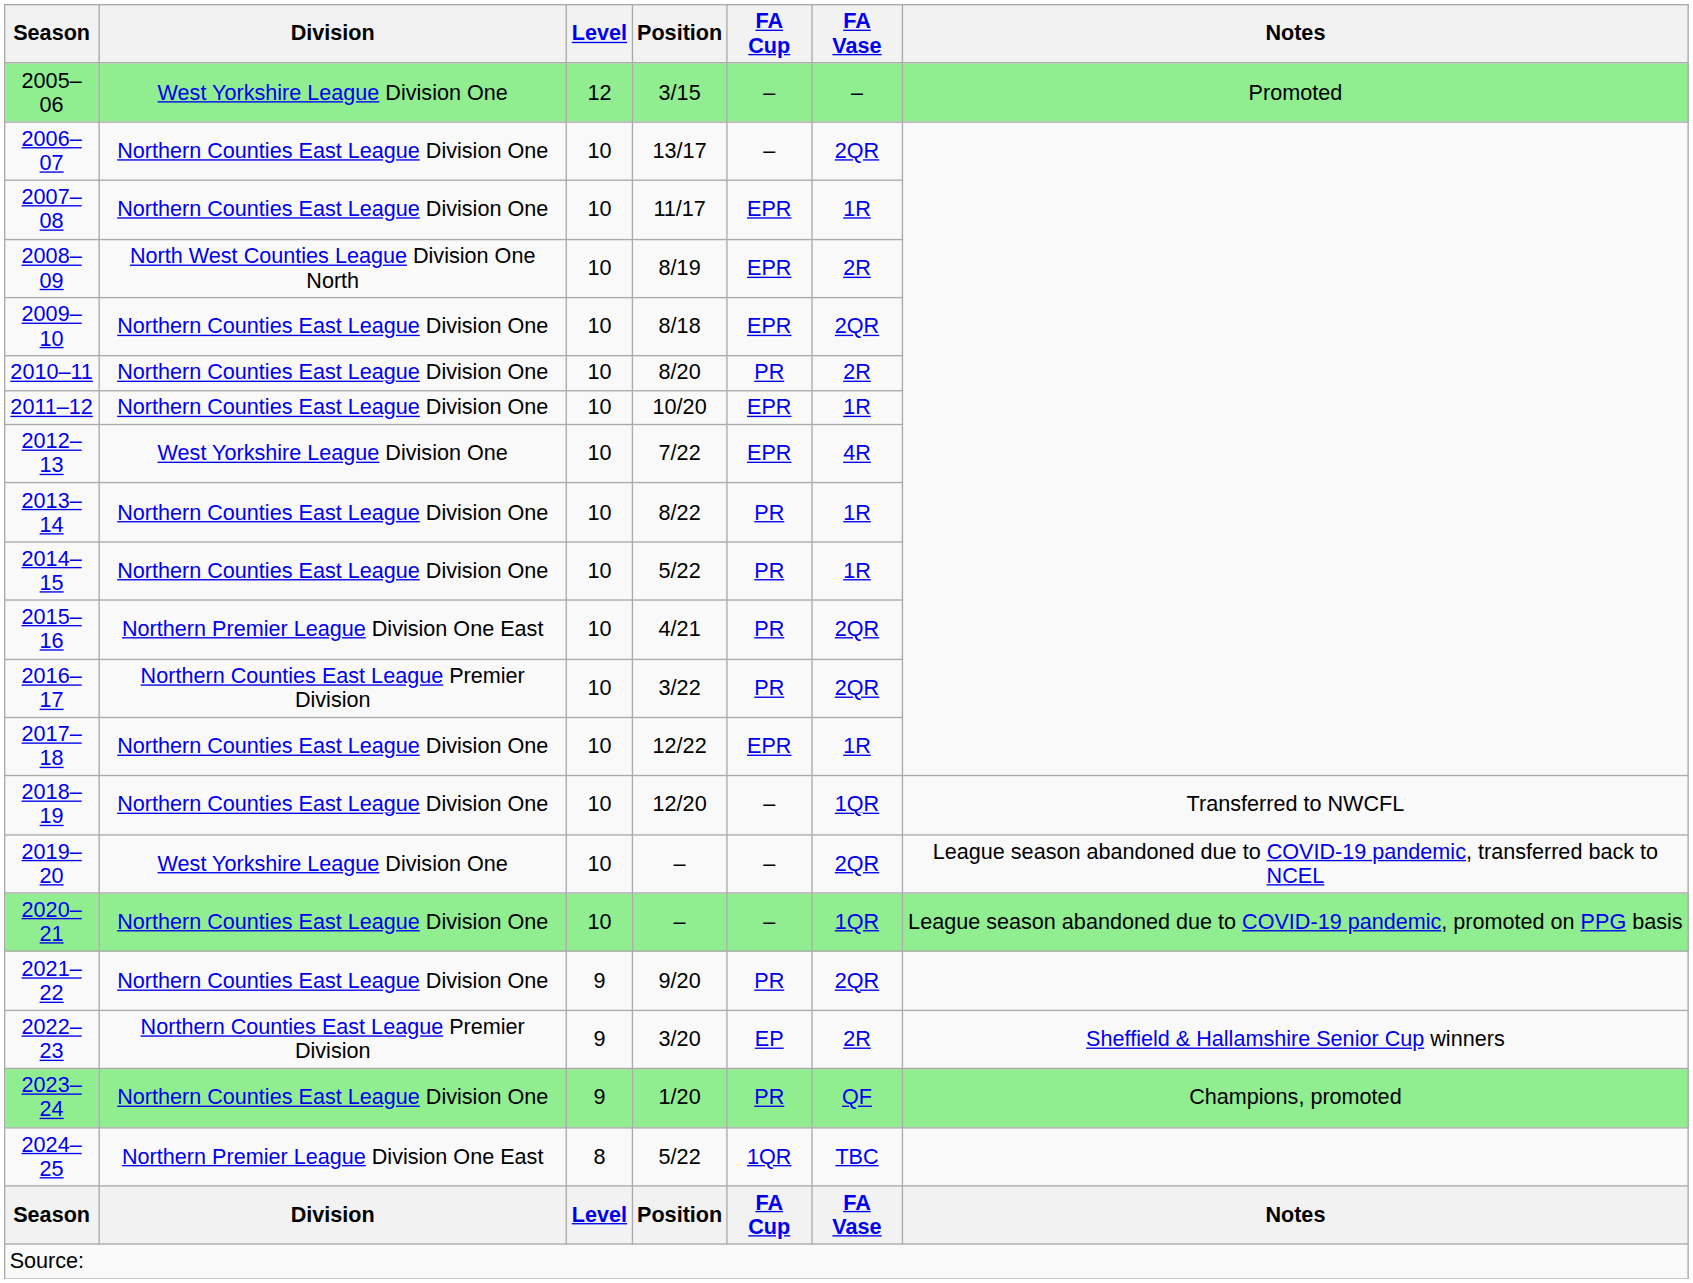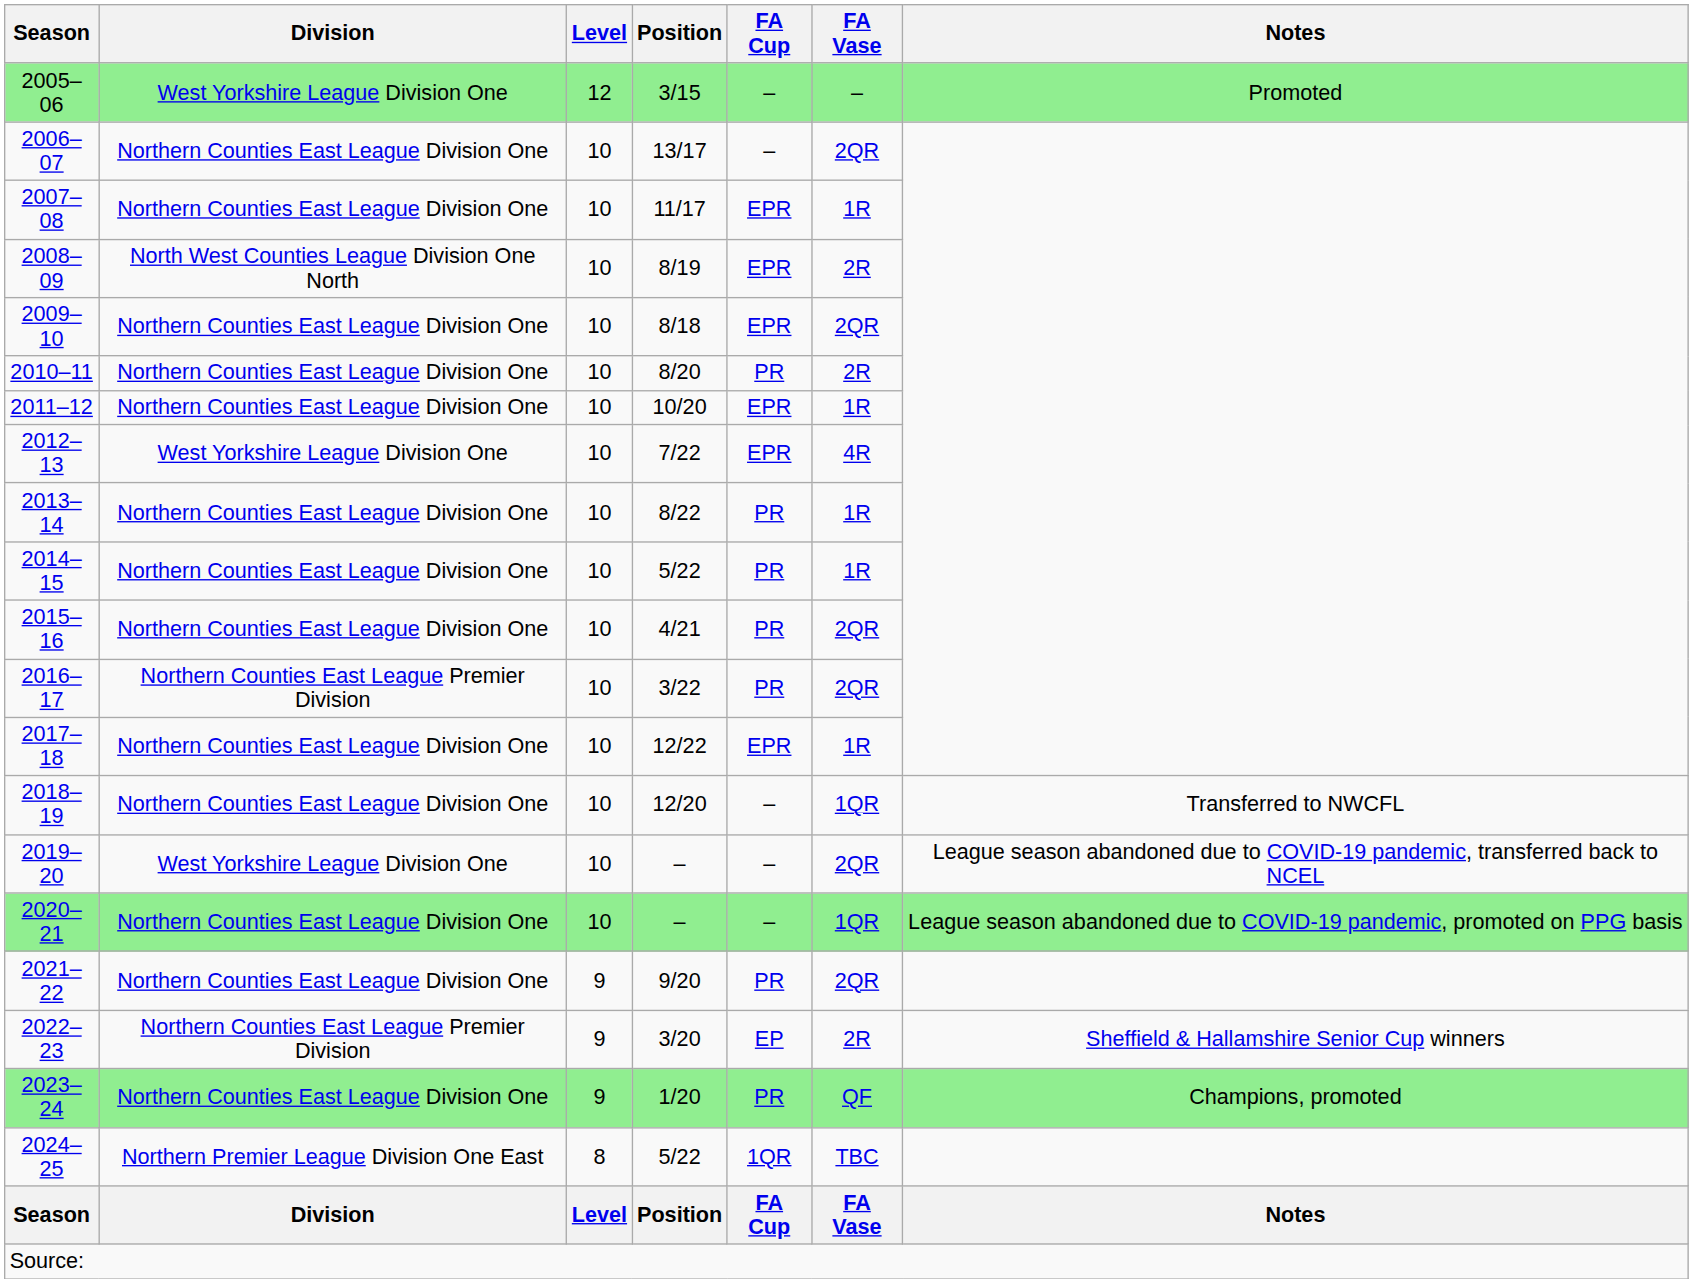2015–16 | Division: Northern Premier League Division One East -> Northern Counties East League Division One
